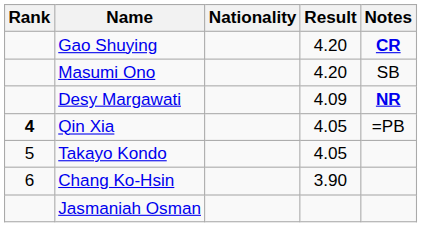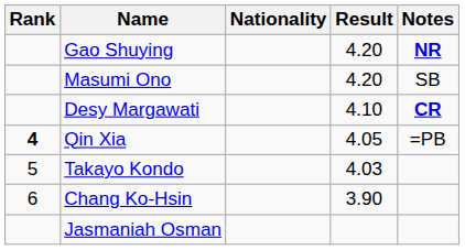Gao Shuying | Notes: CR -> NR
Desy Margawati | Result: 4.09 -> 4.10
Desy Margawati | Notes: NR -> CR
Takayo Kondo | Result: 4.05 -> 4.03
